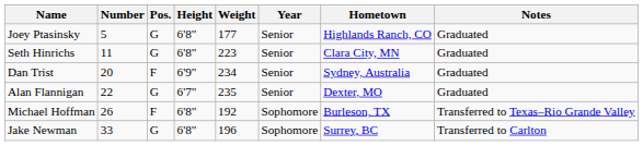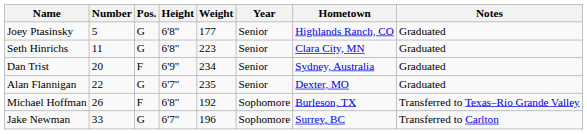Jake Newman | Height: 6'8" -> 6'7"
